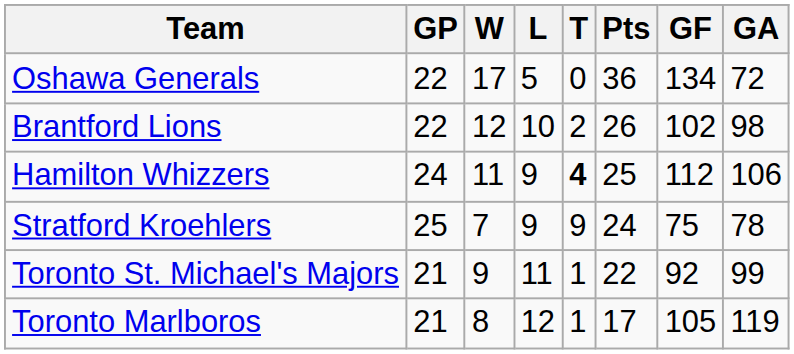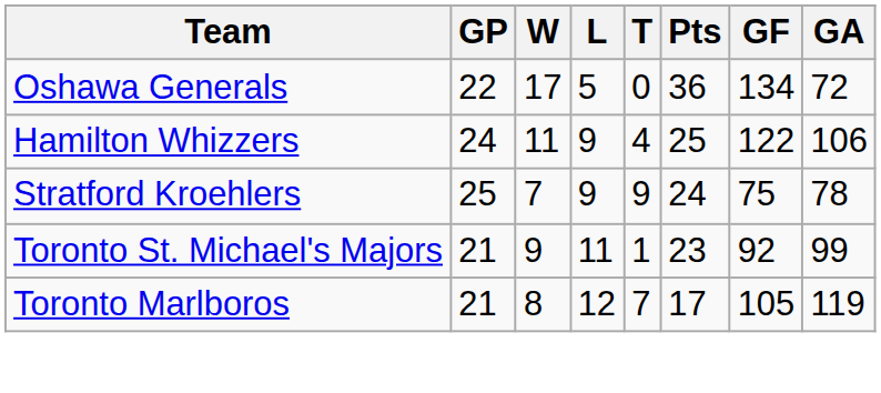- row: Brantford Lions | 22 | 12 | 10 | 2 | 26 | 102 | 98
Hamilton Whizzers | T: bold -> normal
Hamilton Whizzers | GF: 112 -> 122
Toronto St. Michael's Majors | Pts: 22 -> 23
Toronto Marlboros | T: 1 -> 7
